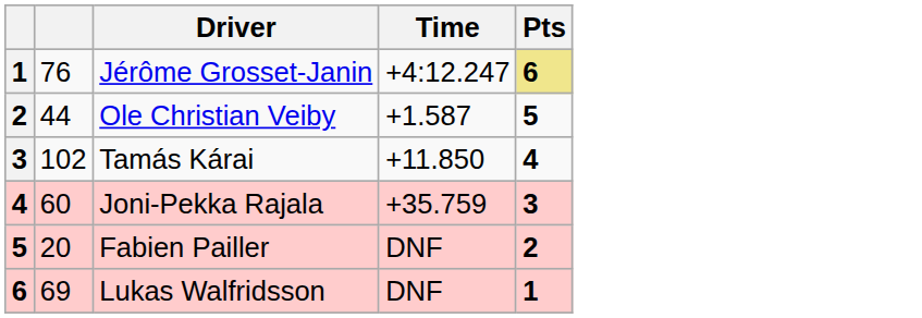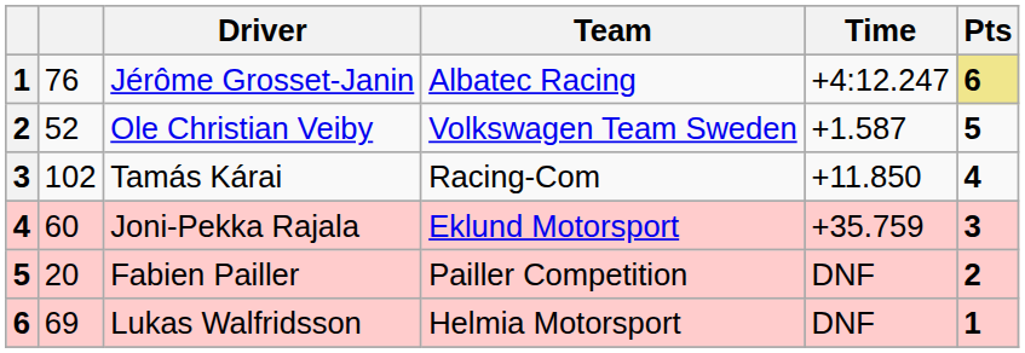+ column: Team | Albatec Racing | Volkswagen Team Sweden | Racing-Com | Eklund Motorsport | Pailler Competition | Helmia Motorsport
Ole Christian Veiby | column 2: 44 -> 52
